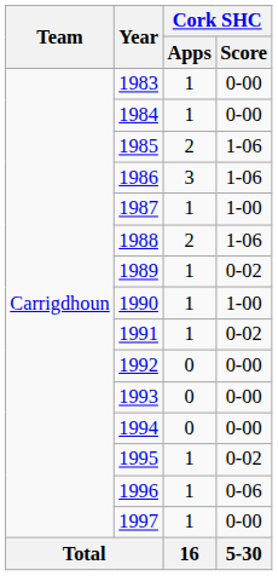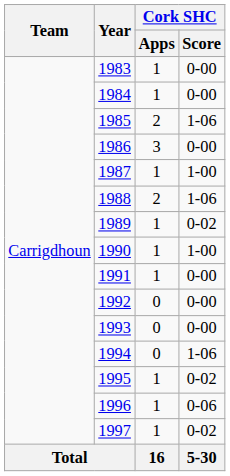1986 | Cork SHC / Score: 1-06 -> 0-00
1991 | Cork SHC / Score: 0-02 -> 0-00
1994 | Cork SHC / Score: 0-00 -> 1-06
1997 | Cork SHC / Score: 0-00 -> 0-02
